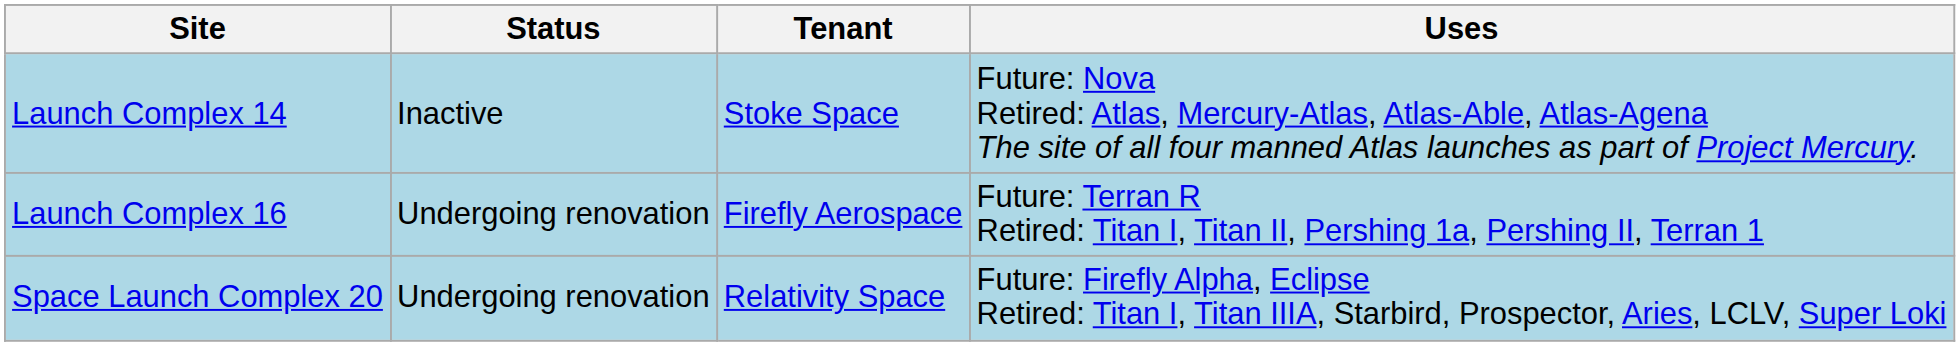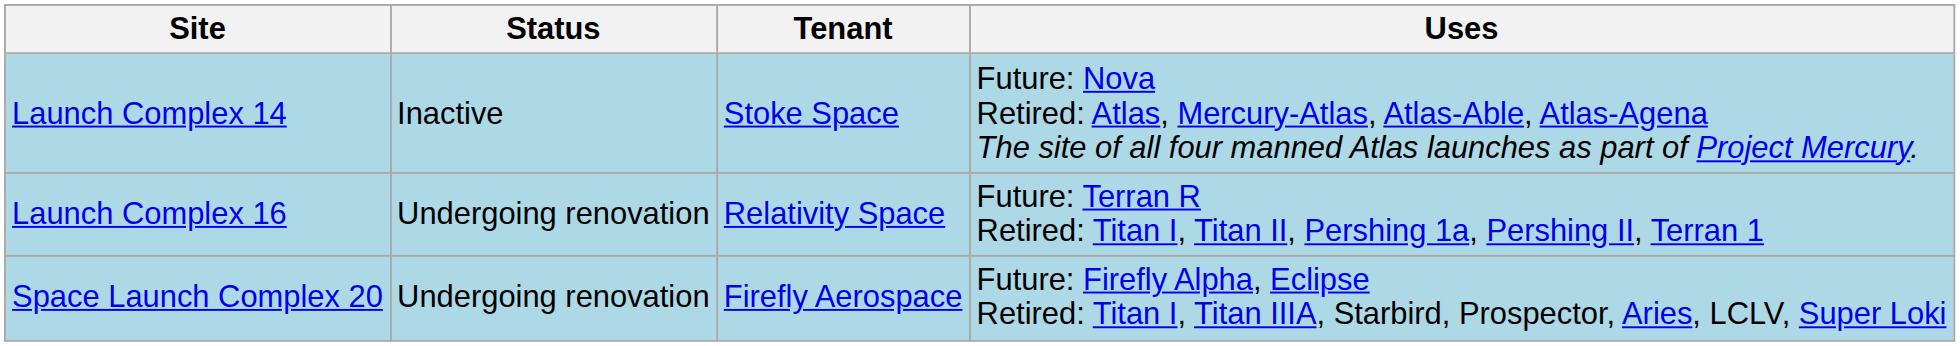Launch Complex 16 | Tenant: Firefly Aerospace -> Relativity Space
Space Launch Complex 20 | Tenant: Relativity Space -> Firefly Aerospace
